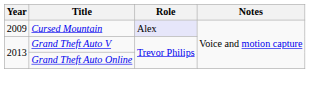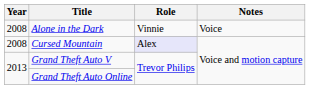+ row: 2008 | Alone in the Dark | Vinnie | Voice
Cursed Mountain | Year: 2009 -> 2008
